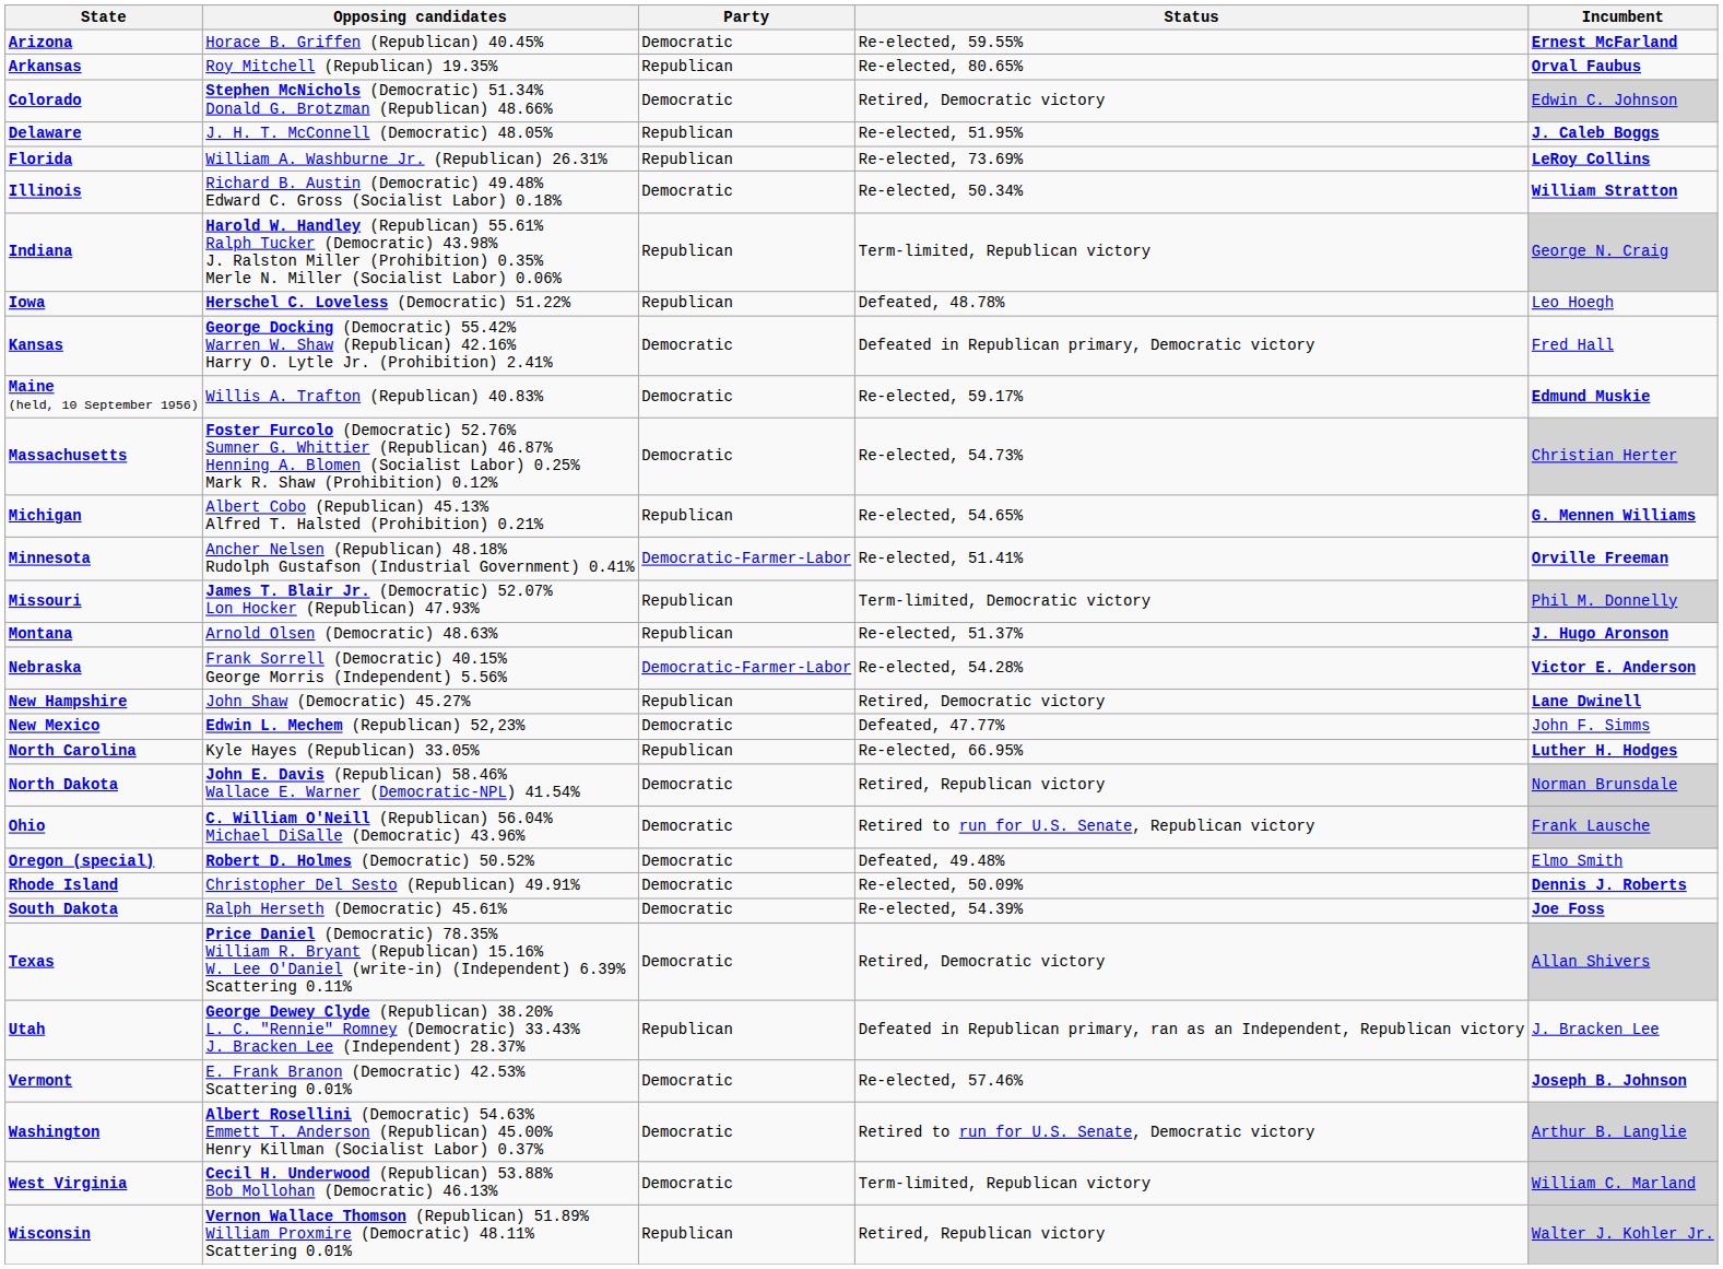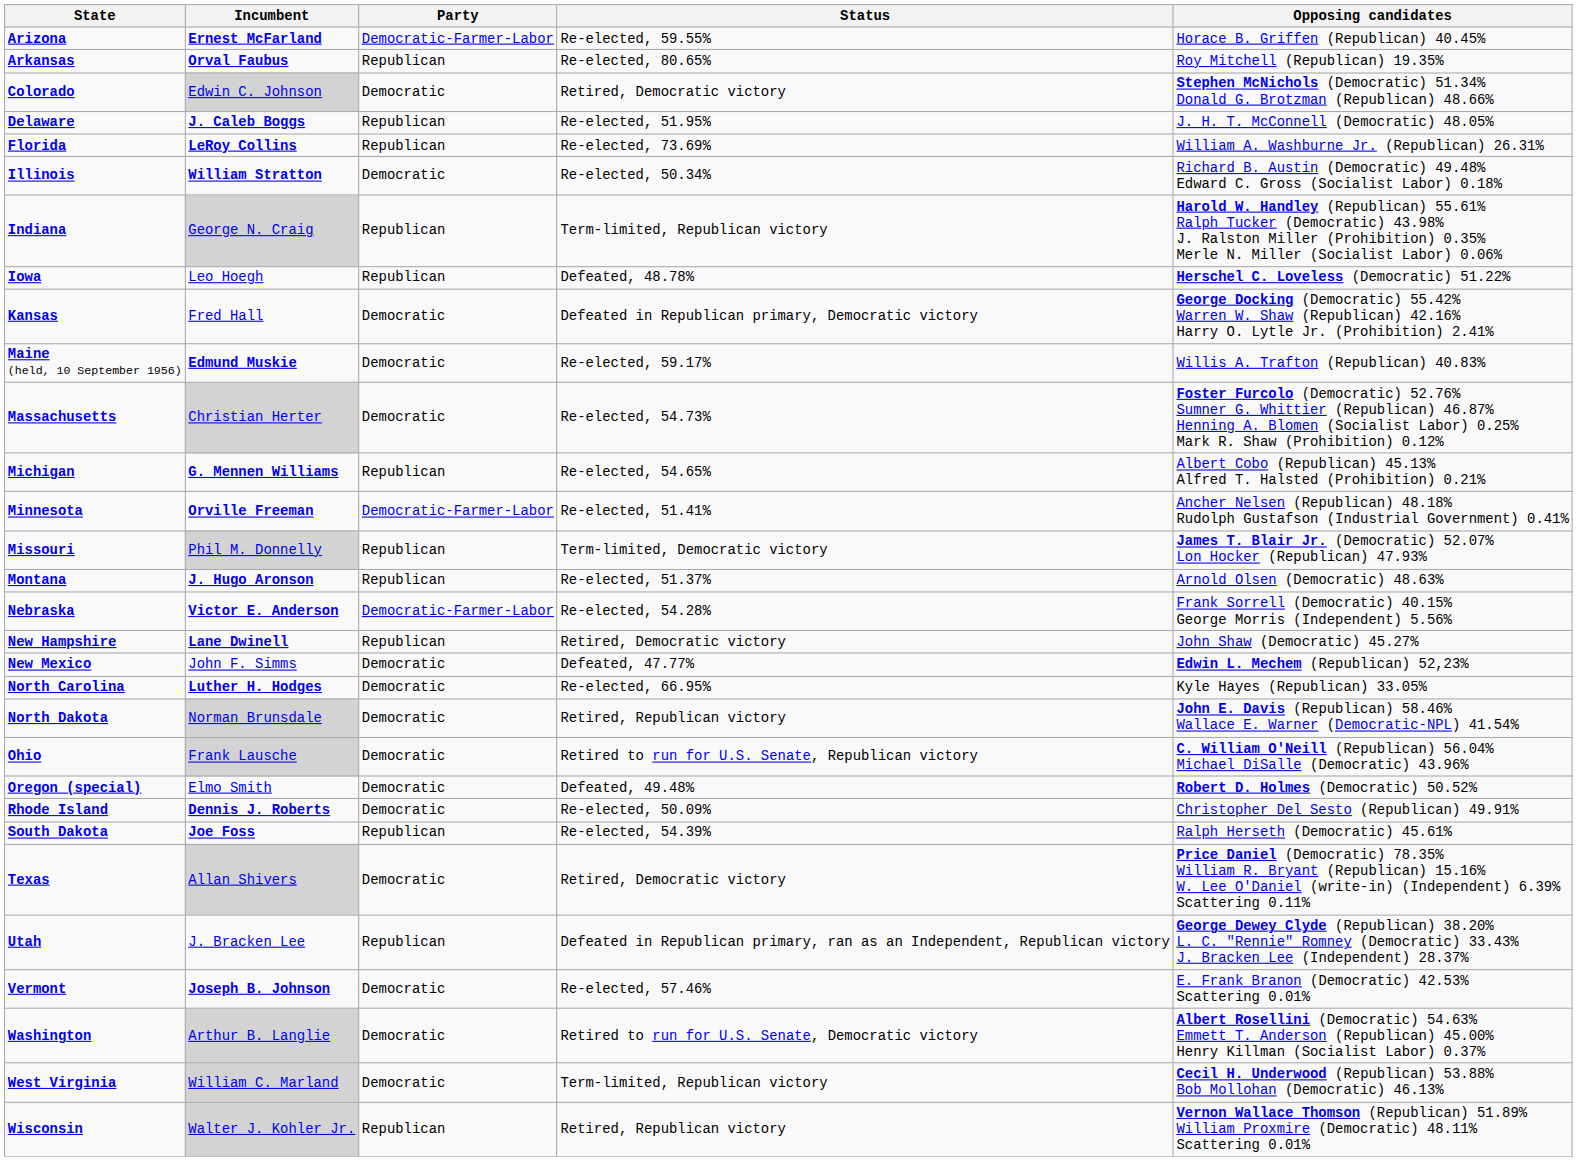columns swapped: Incumbent <-> Opposing candidates
Arizona | Party: Democratic -> Democratic-Farmer-Labor
North Carolina | Party: Republican -> Democratic
South Dakota | Party: Democratic -> Republican
